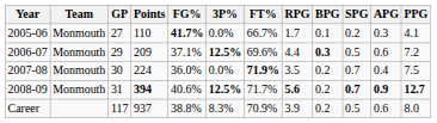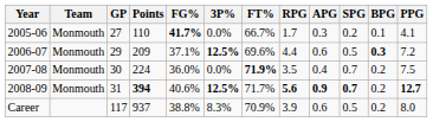columns swapped: APG <-> BPG
